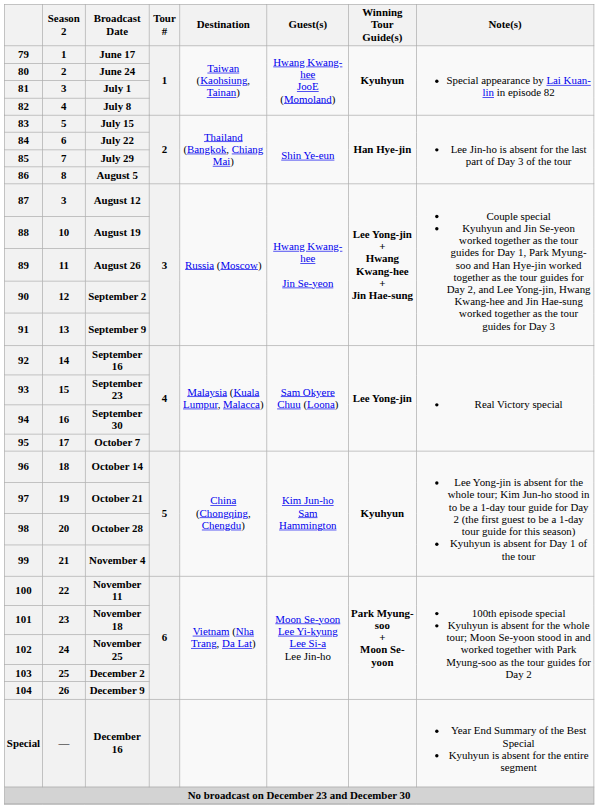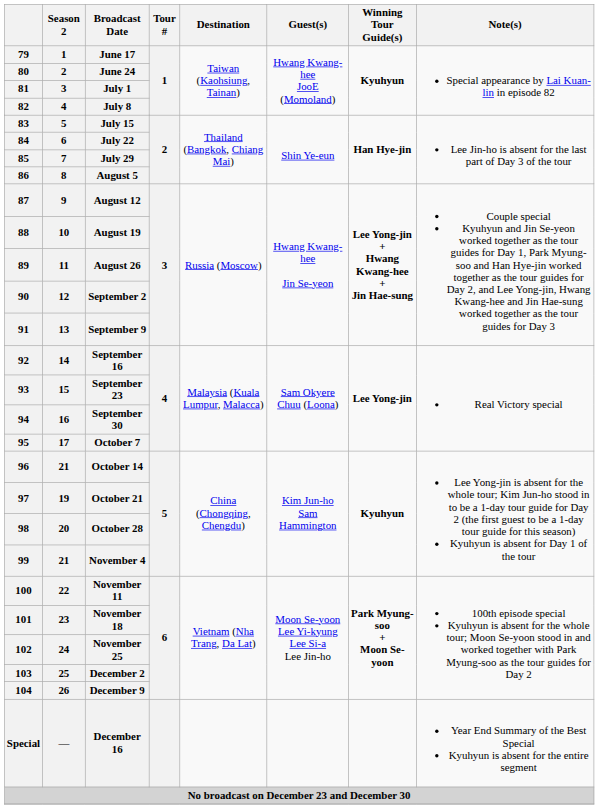August 12 | Season 2: 3 -> 9
October 14 | Season 2: 18 -> 21
